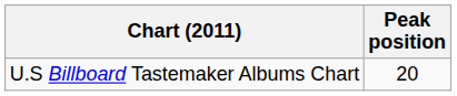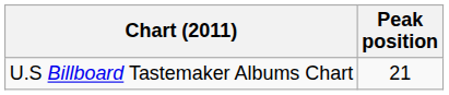U.S Billboard Tastemaker Albums Chart | Peak position: 20 -> 21
